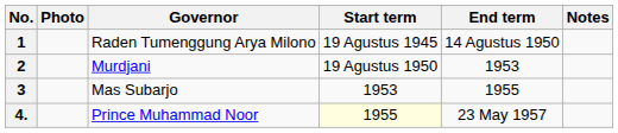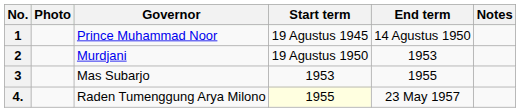1 | Governor: Raden Tumenggung Arya Milono -> Prince Muhammad Noor
4. | Governor: Prince Muhammad Noor -> Raden Tumenggung Arya Milono
